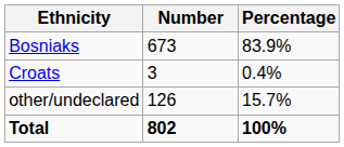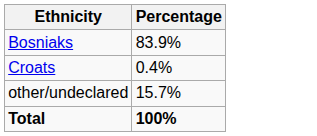- column: Number | 673 | 3 | 126 | 802
